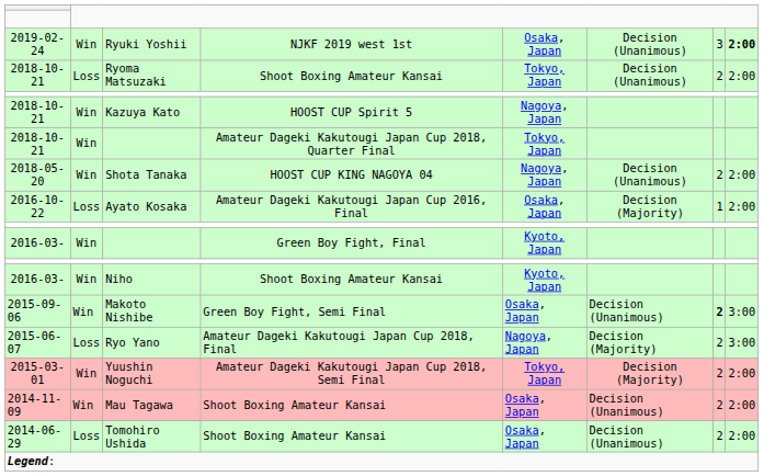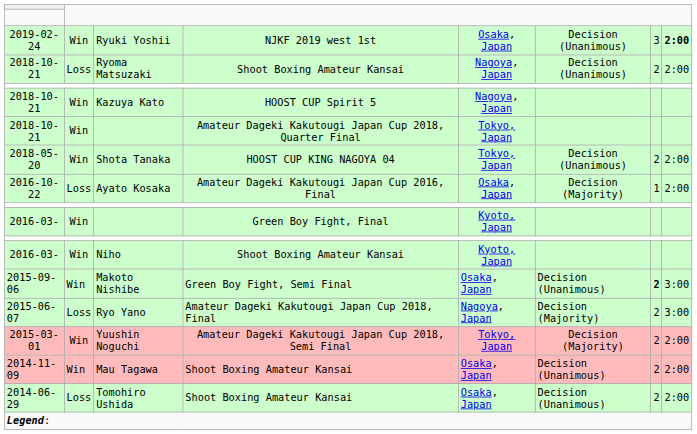Ryoma Matsuzaki | column 5: Tokyo, Japan -> Nagoya, Japan
Shota Tanaka | column 5: Nagoya, Japan -> Tokyo, Japan
